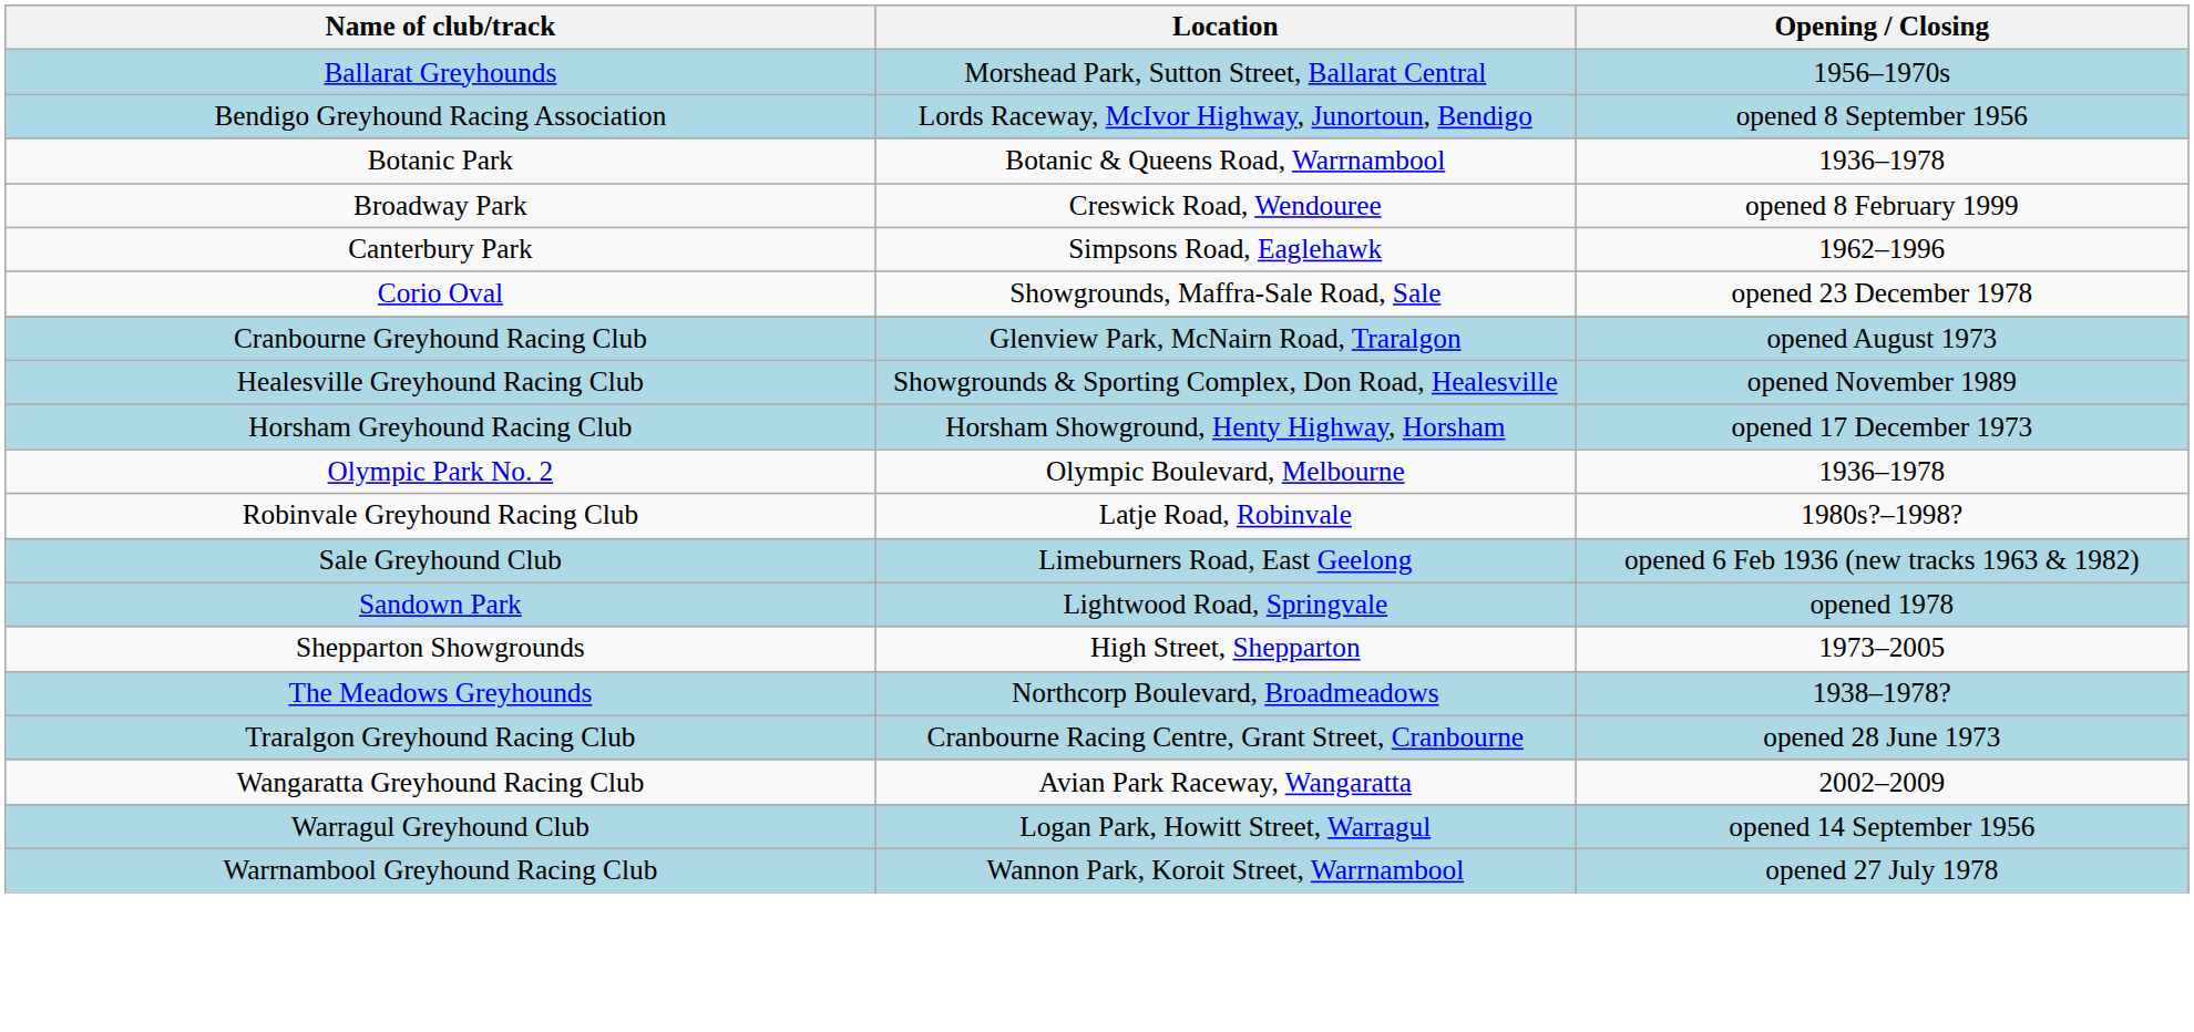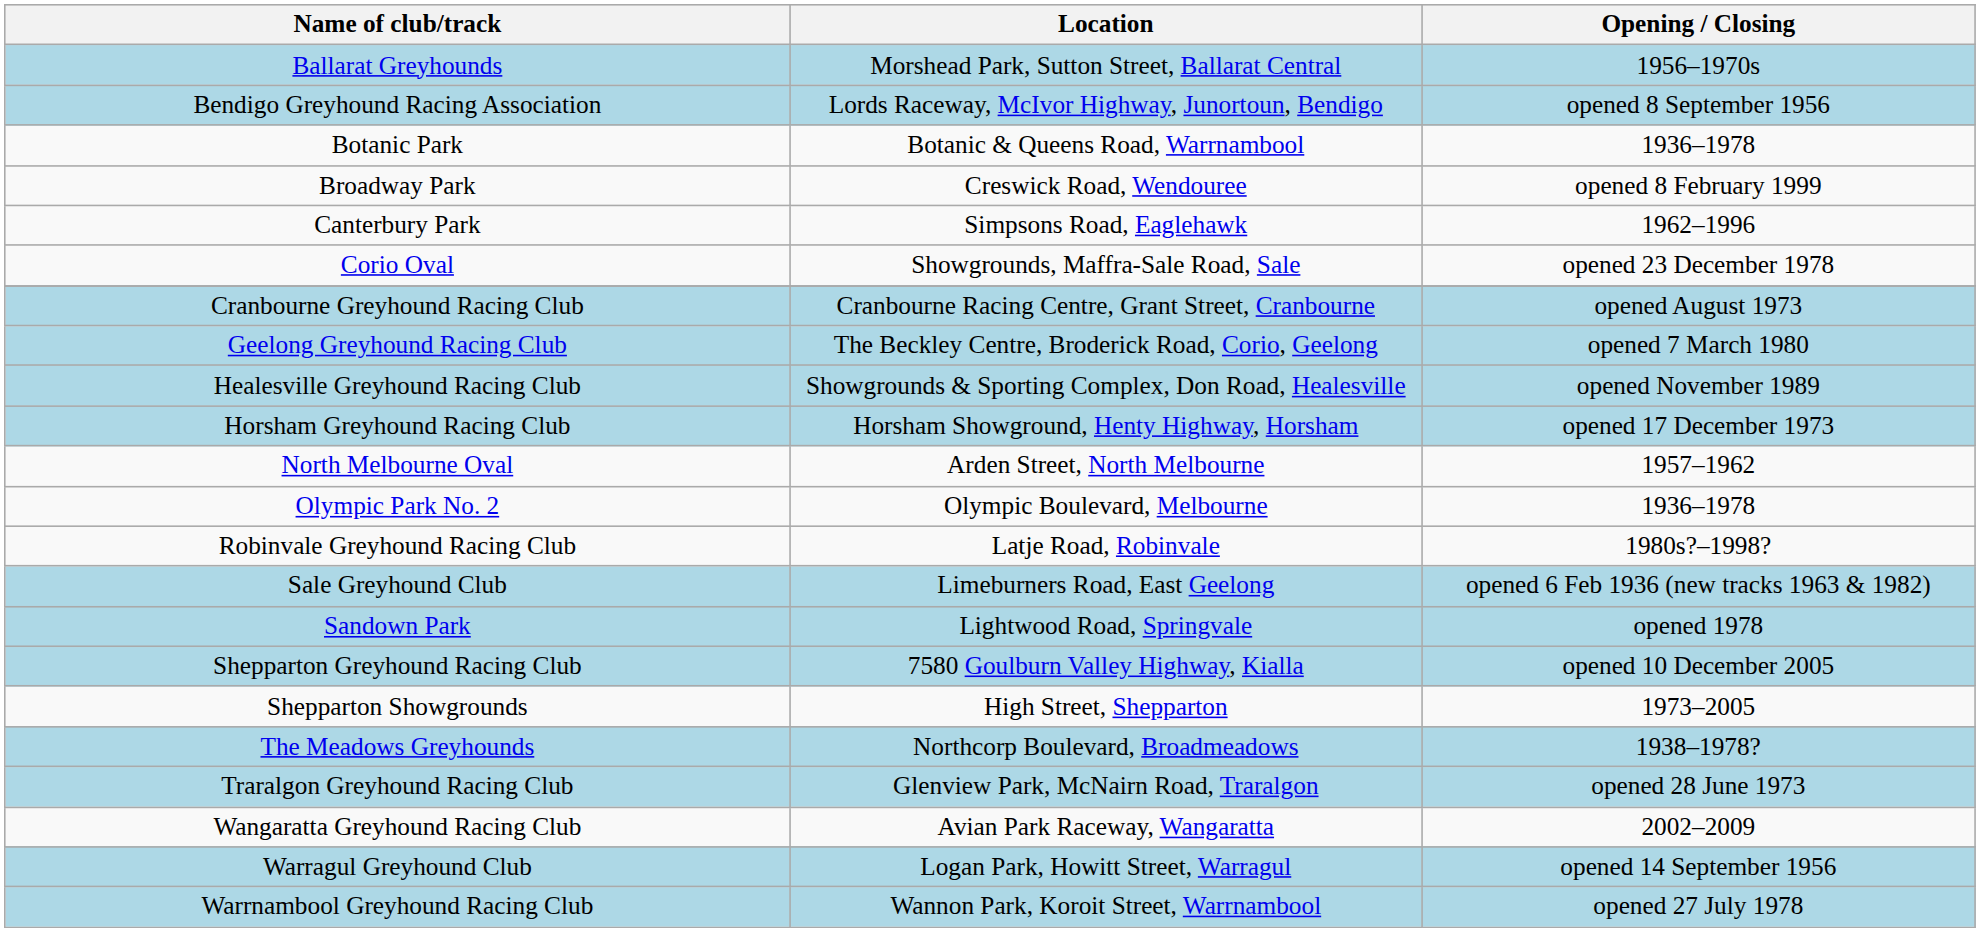Cranbourne Greyhound Racing Club | Location: Glenview Park, McNairn Road, Traralgon -> Cranbourne Racing Centre, Grant Street, Cranbourne
+ row: Geelong Greyhound Racing Club | The Beckley Centre, Broderick Road, Corio, Geelong | opened 7 March 1980
+ row: North Melbourne Oval | Arden Street, North Melbourne | 1957–1962
+ row: Shepparton Greyhound Racing Club | 7580 Goulburn Valley Highway, Kialla | opened 10 December 2005
Traralgon Greyhound Racing Club | Location: Cranbourne Racing Centre, Grant Street, Cranbourne -> Glenview Park, McNairn Road, Traralgon
